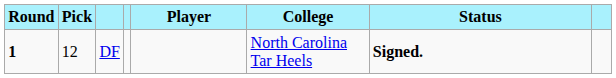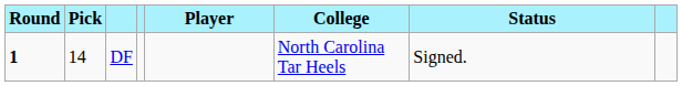DF | Pick: 12 -> 14
DF | Status: bold -> normal
